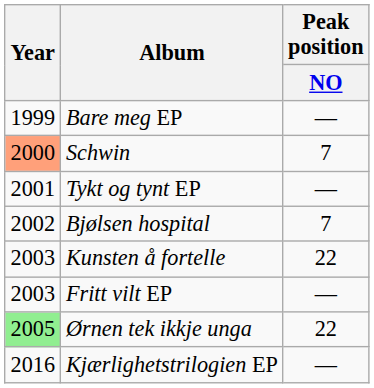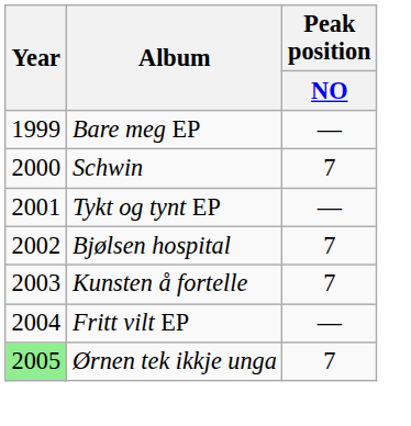Schwin | Year: lightsalmon background -> no background
Kunsten å fortelle | Peak position / NO: 22 -> 7
Fritt vilt EP | Year: 2003 -> 2004
Ørnen tek ikkje unga | Peak position / NO: 22 -> 7
- row: 2016 | Kjærlighetstrilogien EP | —
